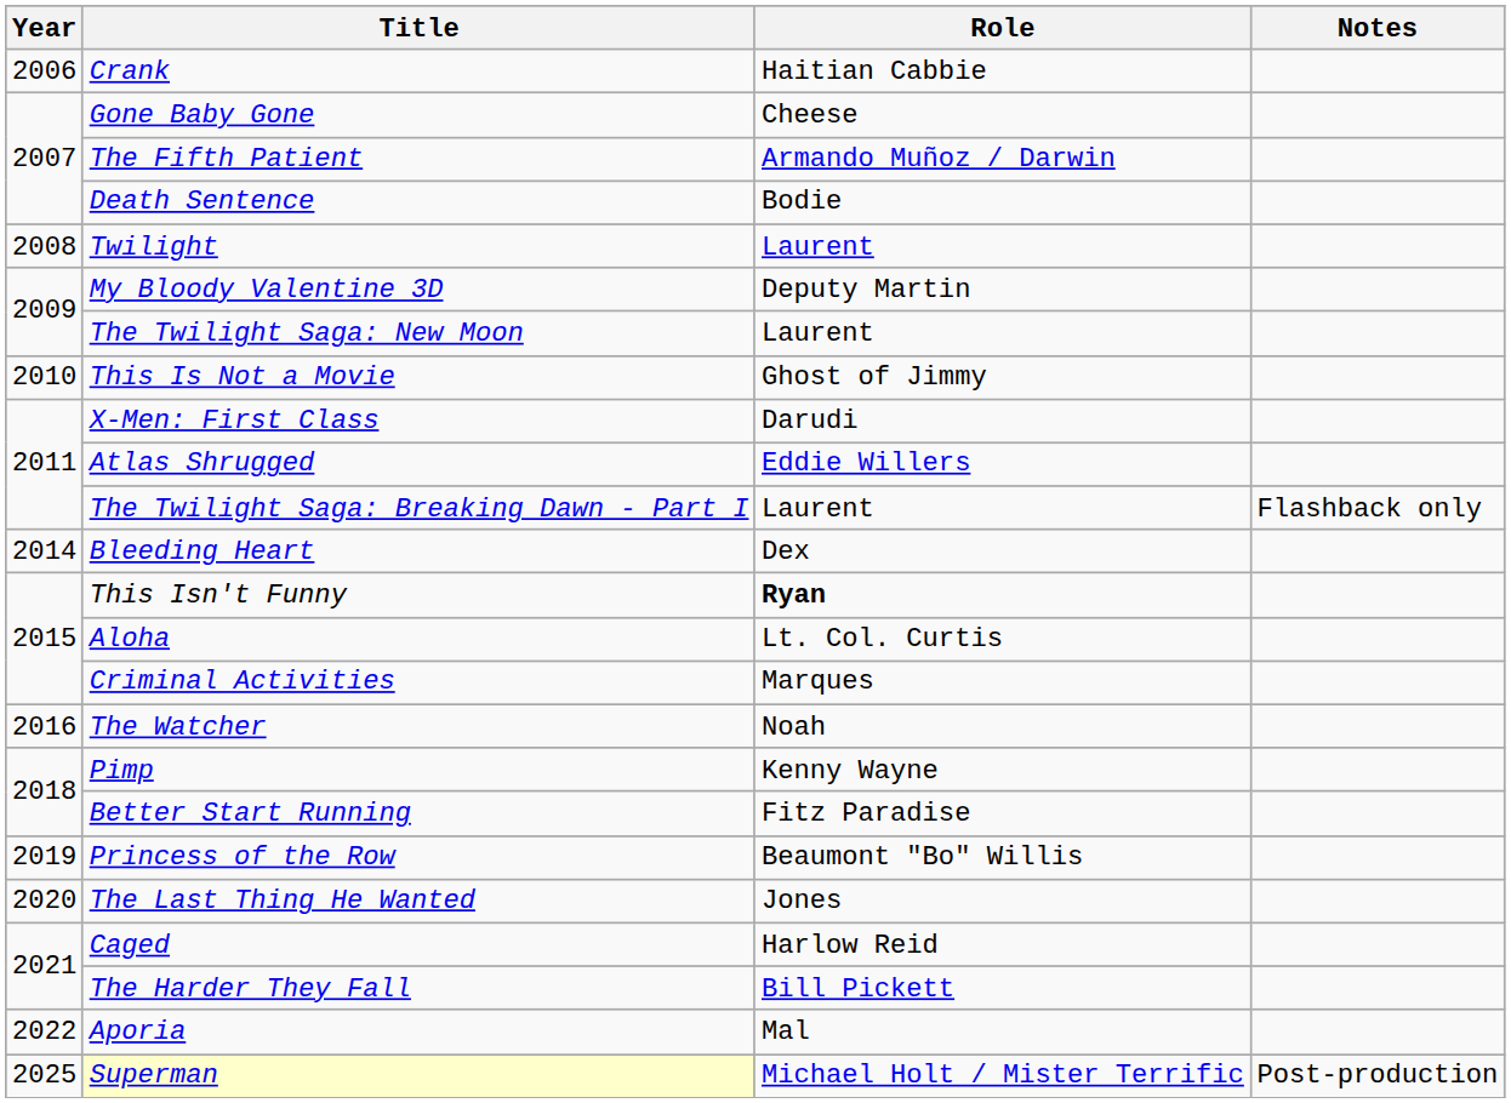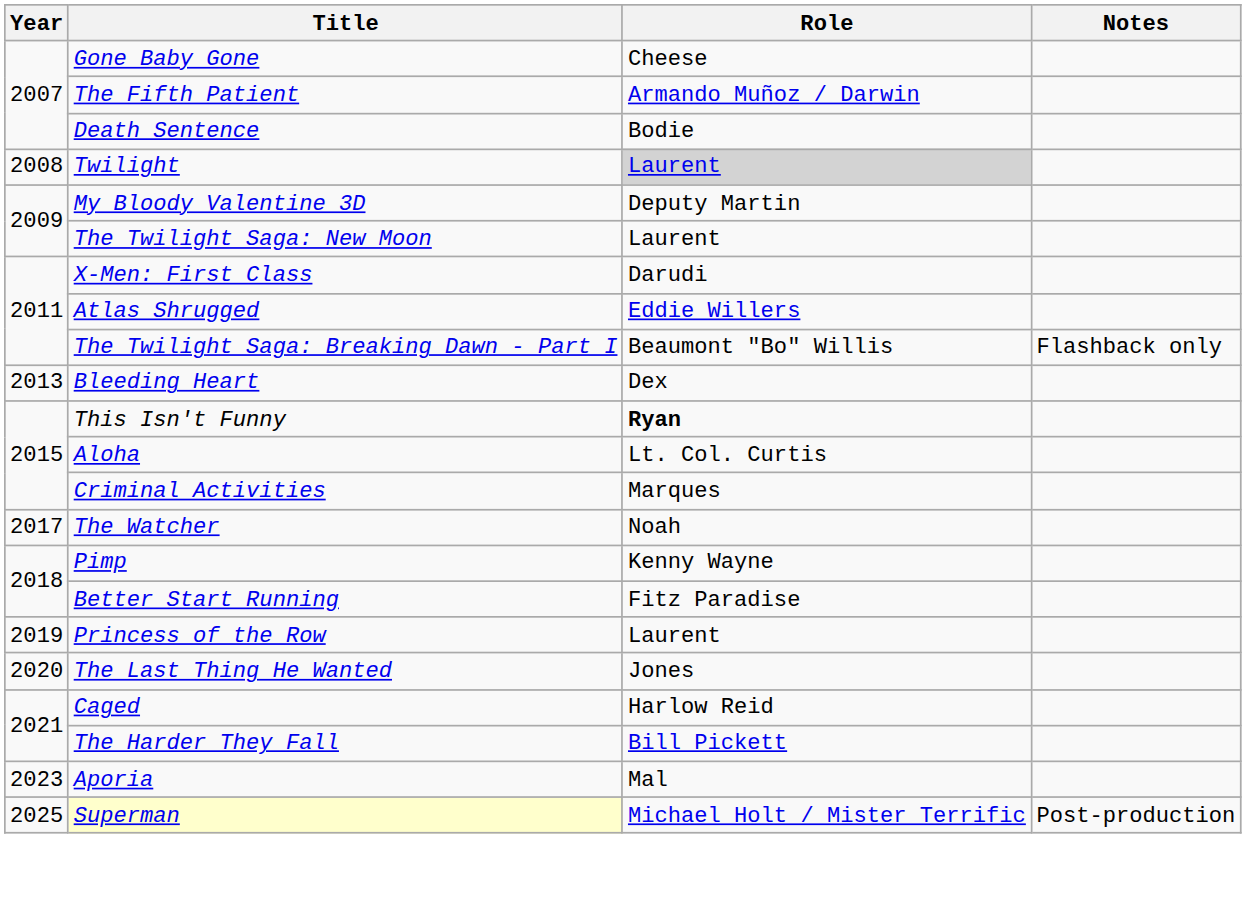- row: 2006 | Crank | Haitian Cabbie
Twilight | Role: no background -> lightgrey background
- row: 2010 | This Is Not a Movie | Ghost of Jimmy
The Twilight Saga: Breaking Dawn - Part I | Role: Laurent -> Beaumont "Bo" Willis
Bleeding Heart | Year: 2014 -> 2013
The Watcher | Year: 2016 -> 2017
Princess of the Row | Role: Beaumont "Bo" Willis -> Laurent
Aporia | Year: 2022 -> 2023
